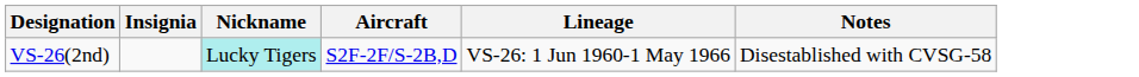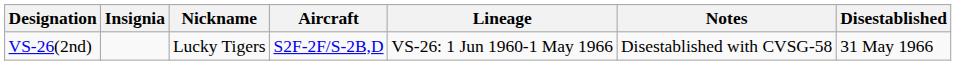+ column: Disestablished | 31 May 1966
VS-26(2nd) | Nickname: paleturquoise background -> no background
